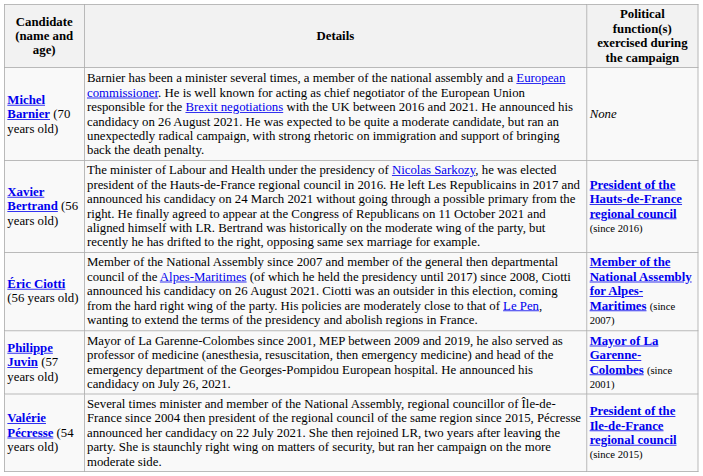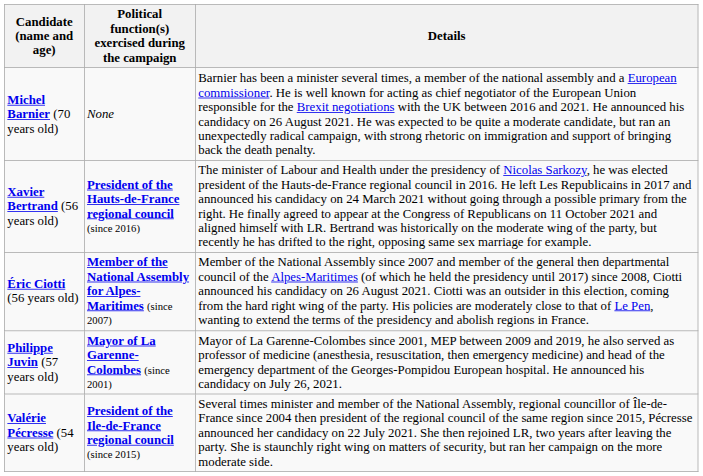columns swapped: Political function(s) exercised during the campaign <-> Details
